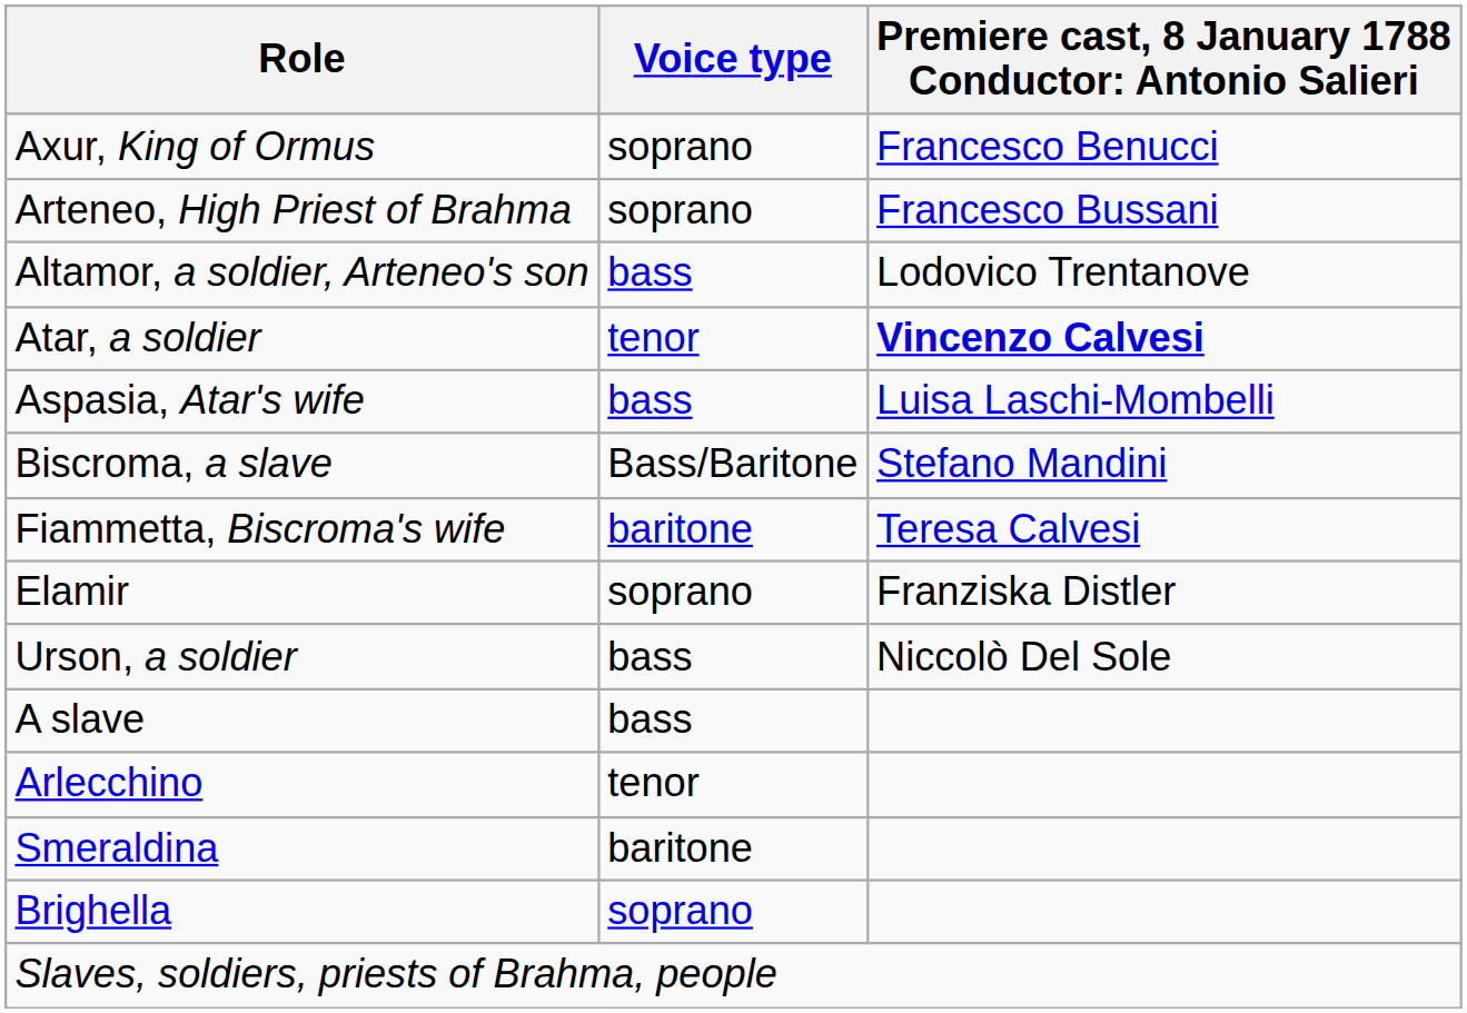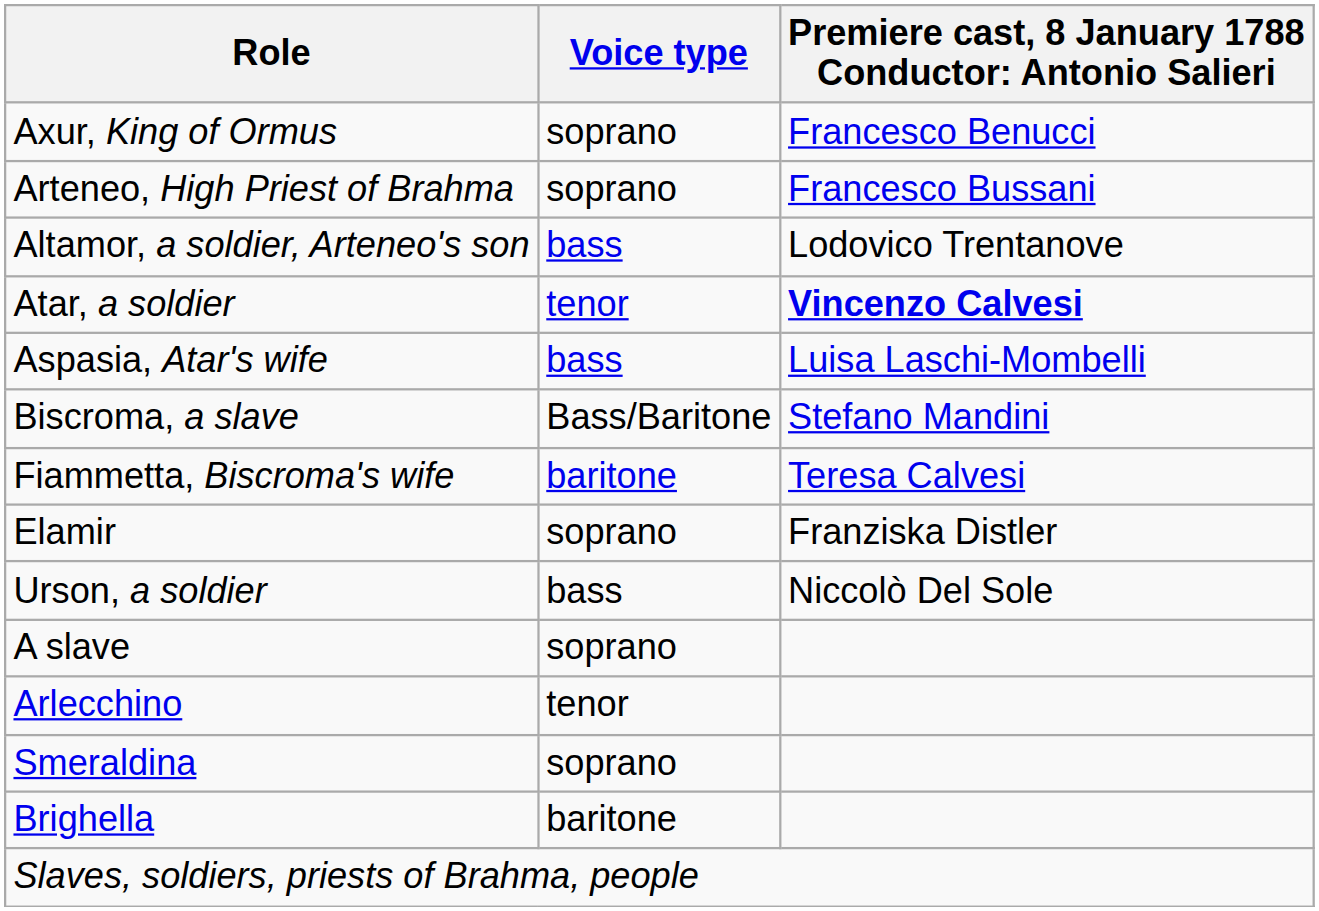A slave | Voice type: bass -> soprano
Smeraldina | Voice type: baritone -> soprano
Brighella | Voice type: soprano -> baritone
